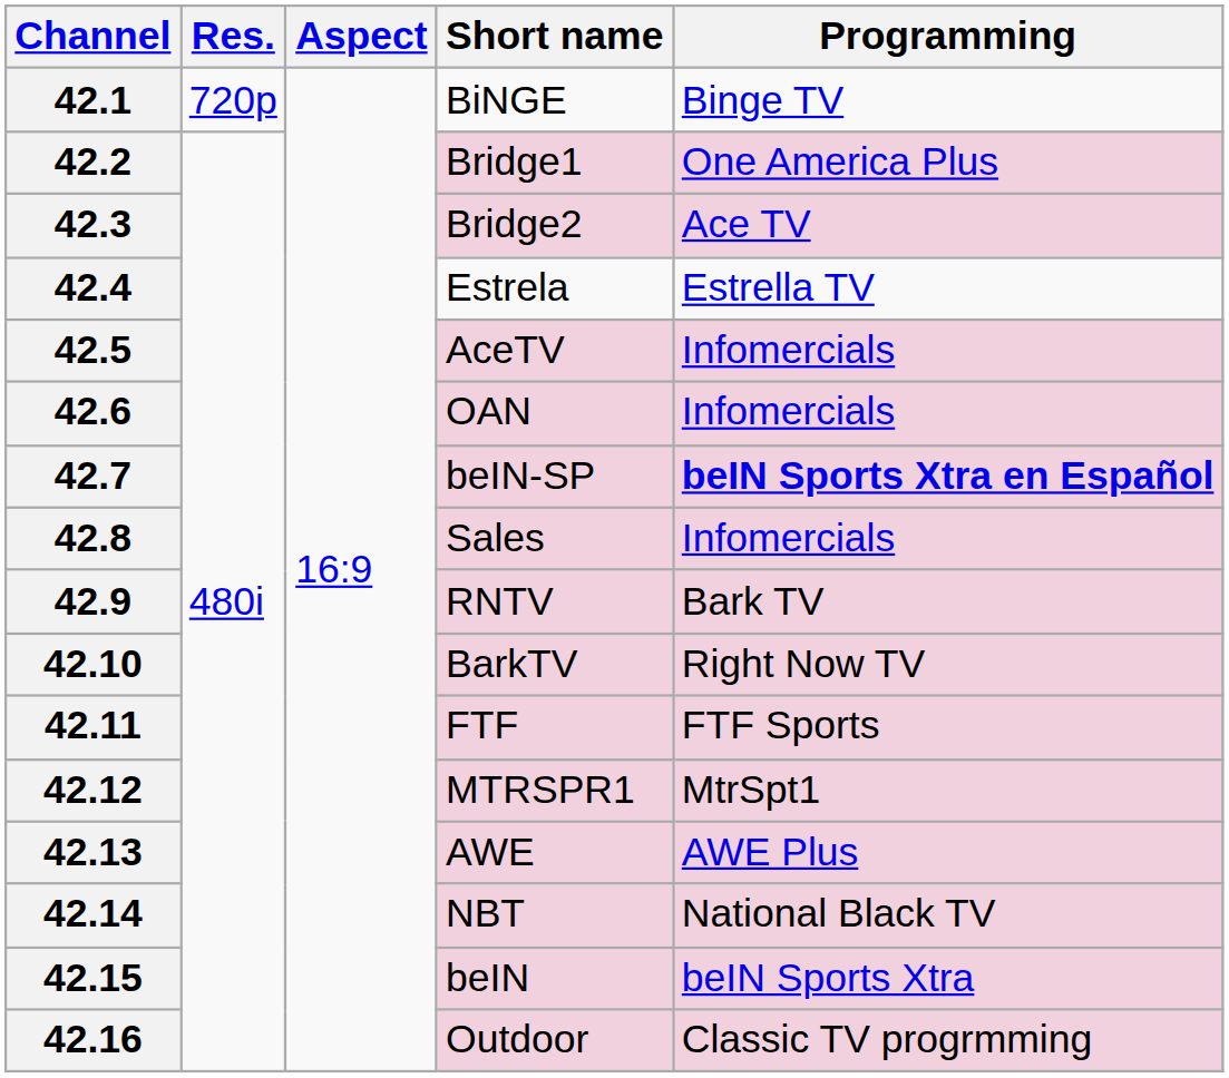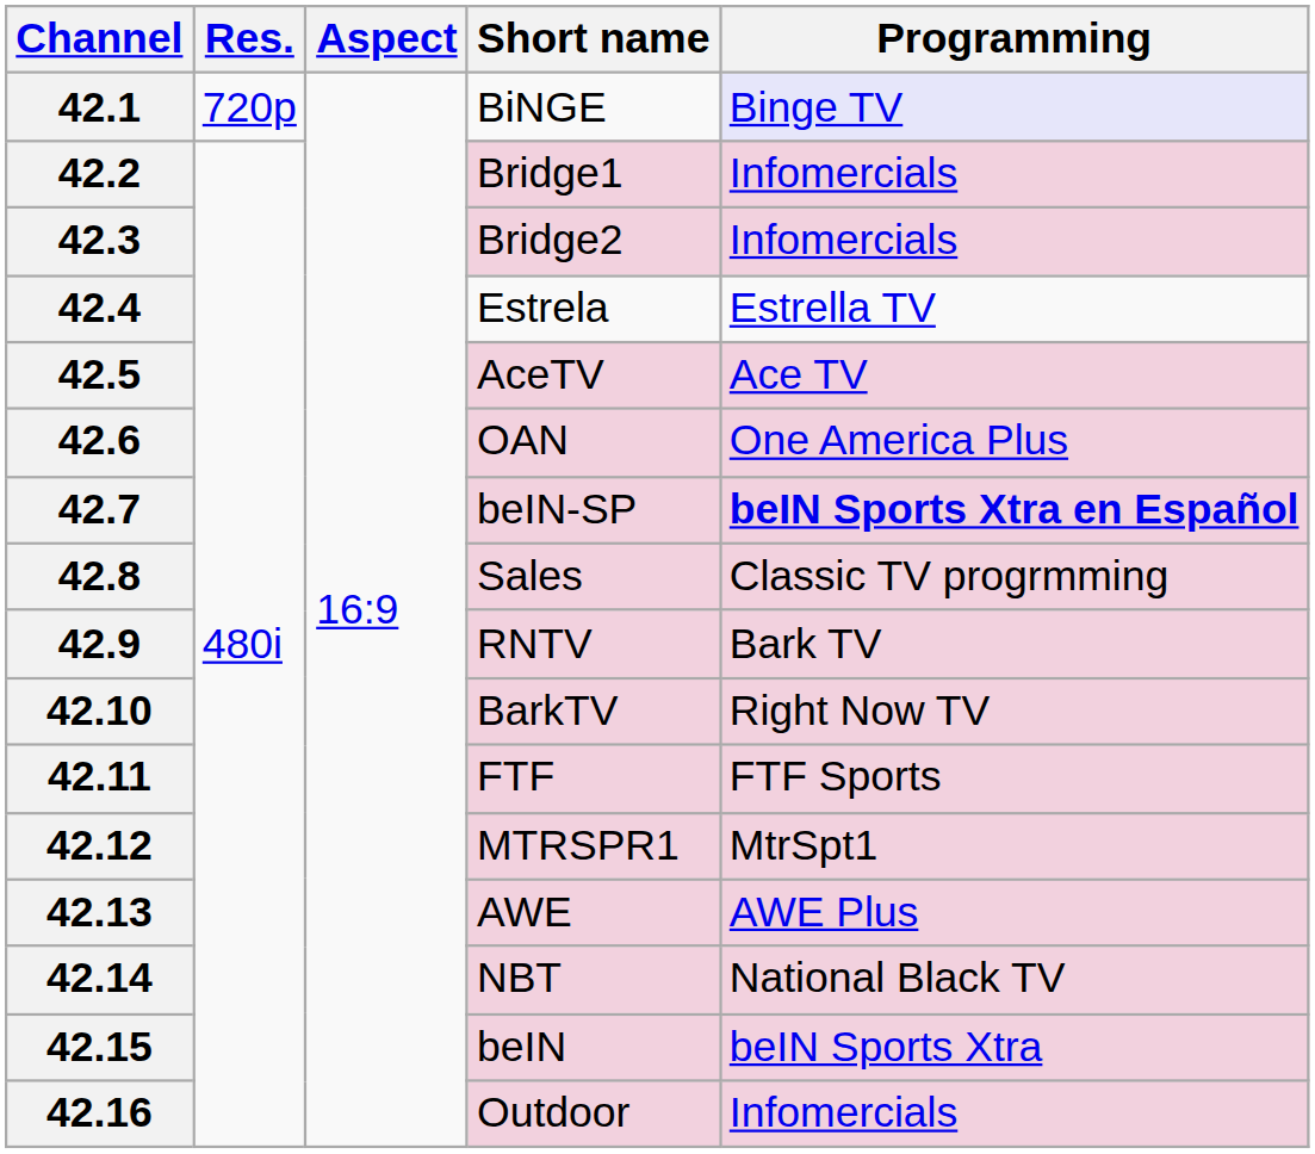42.1 | Programming: no background -> lavender background
42.2 | Programming: One America Plus -> Infomercials
42.3 | Programming: Ace TV -> Infomercials
42.5 | Programming: Infomercials -> Ace TV
42.6 | Programming: Infomercials -> One America Plus
42.8 | Programming: Infomercials -> Classic TV progrmming
42.16 | Programming: Classic TV progrmming -> Infomercials
